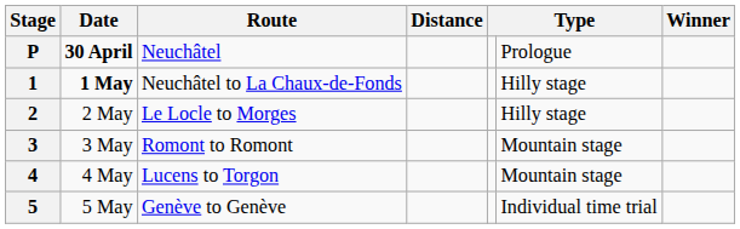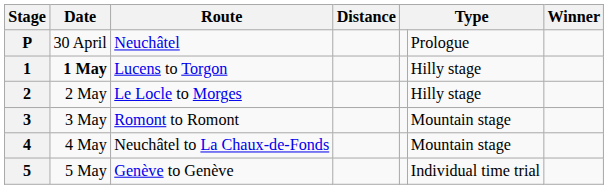P | Date: bold -> normal
1 | Route: Neuchâtel to La Chaux-de-Fonds -> Lucens to Torgon
4 | Route: Lucens to Torgon -> Neuchâtel to La Chaux-de-Fonds
